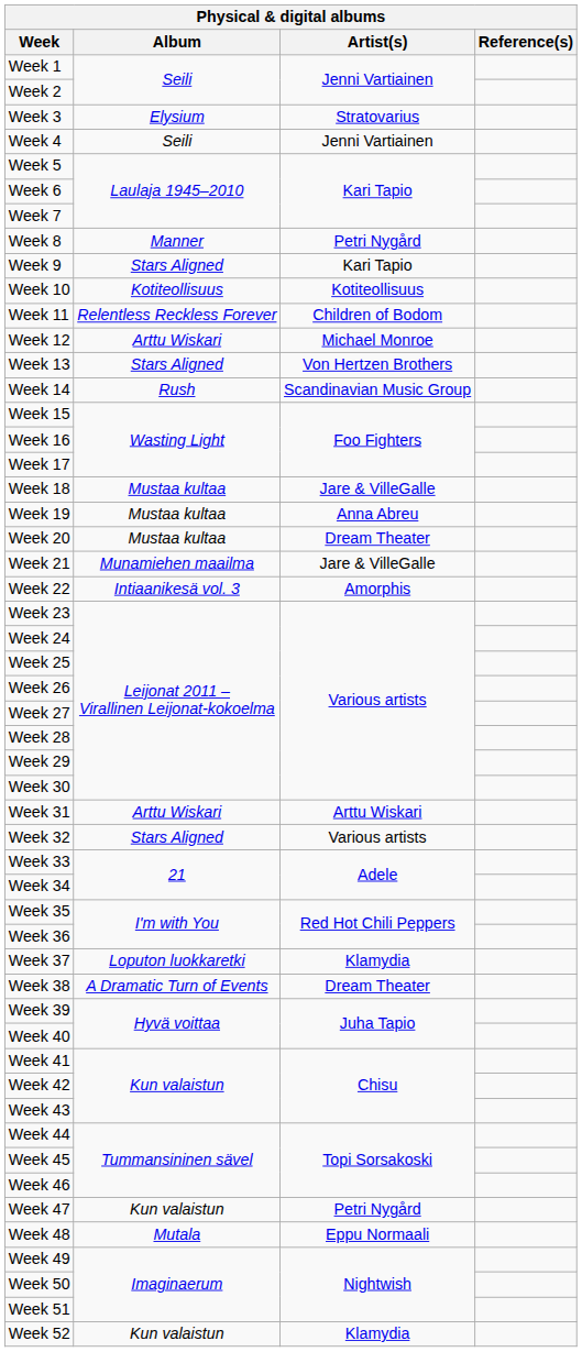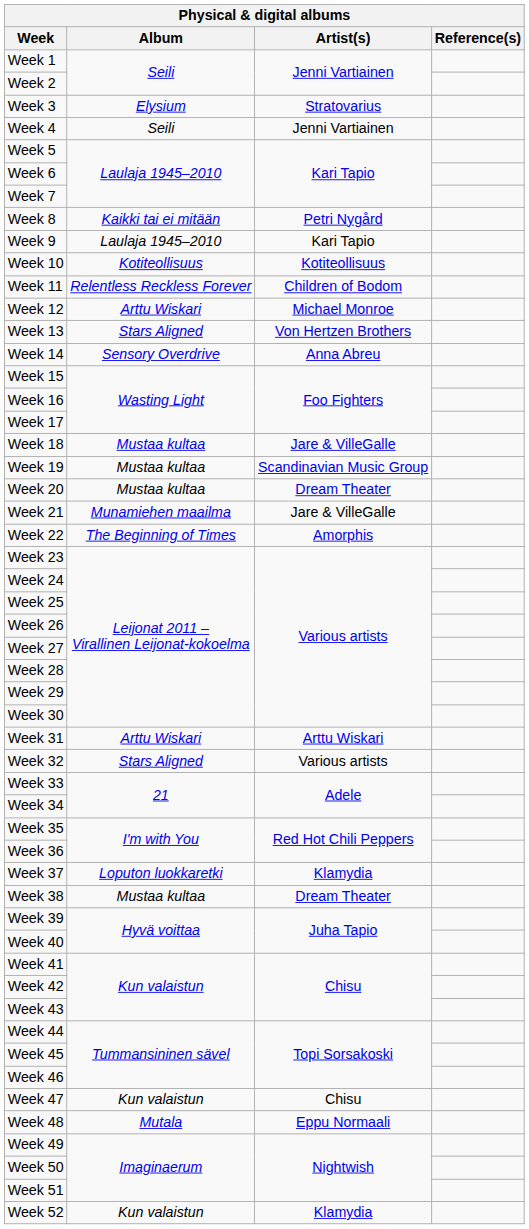Week 8 | Album: Manner -> Kaikki tai ei mitään
Week 9 | Album: Stars Aligned -> Laulaja 1945–2010
Week 14 | Album: Rush -> Sensory Overdrive
Week 14 | Artist(s): Scandinavian Music Group -> Anna Abreu
Week 19 | Artist(s): Anna Abreu -> Scandinavian Music Group
Week 22 | Album: Intiaanikesä vol. 3 -> The Beginning of Times
Week 38 | Album: A Dramatic Turn of Events -> Mustaa kultaa
Week 47 | Artist(s): Petri Nygård -> Chisu
